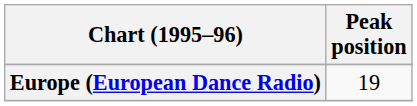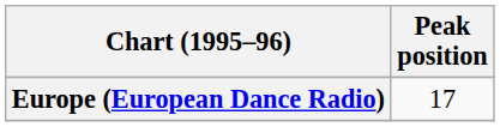Europe (European Dance Radio) | Peak position: 19 -> 17
